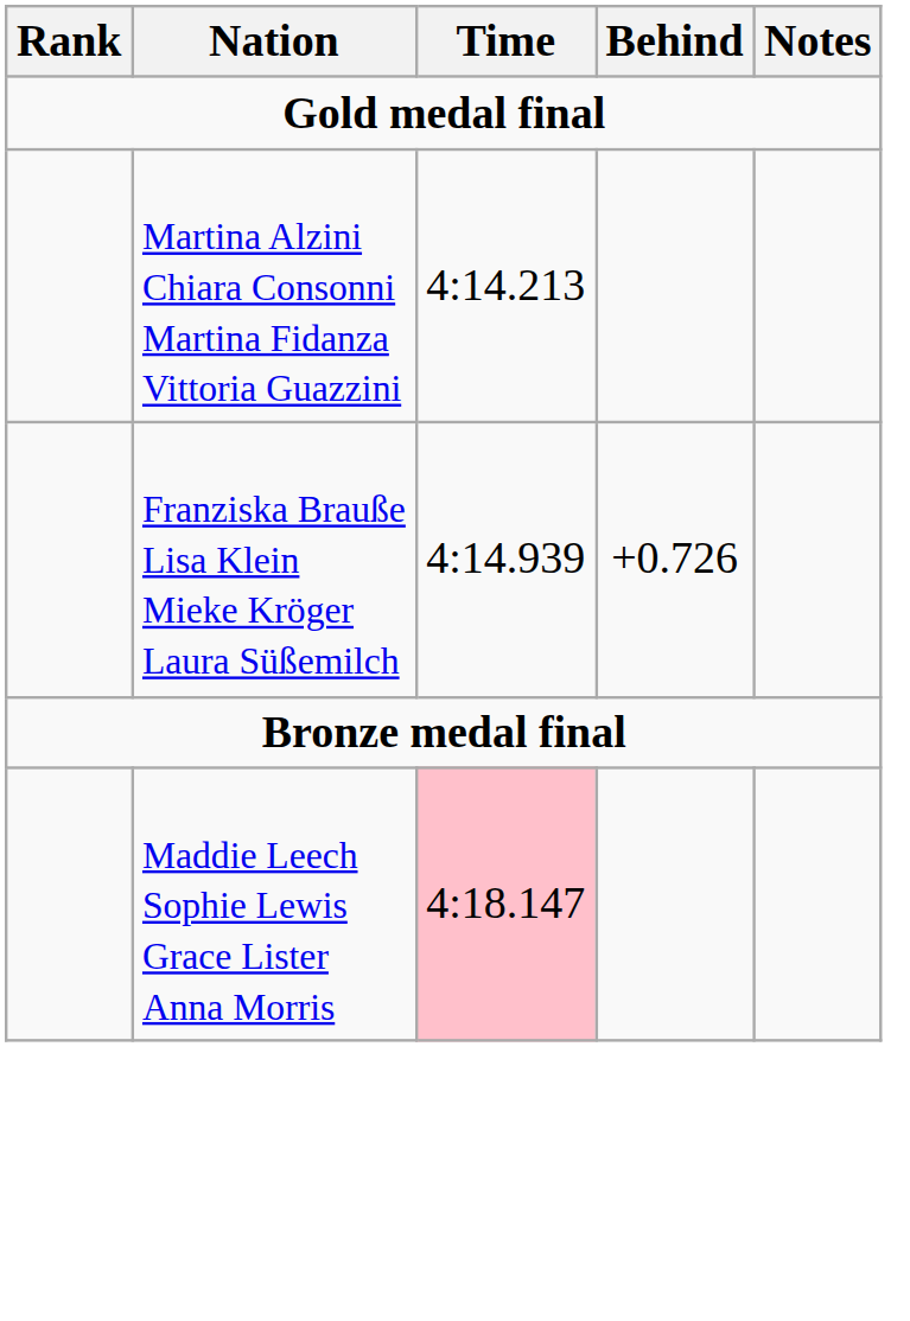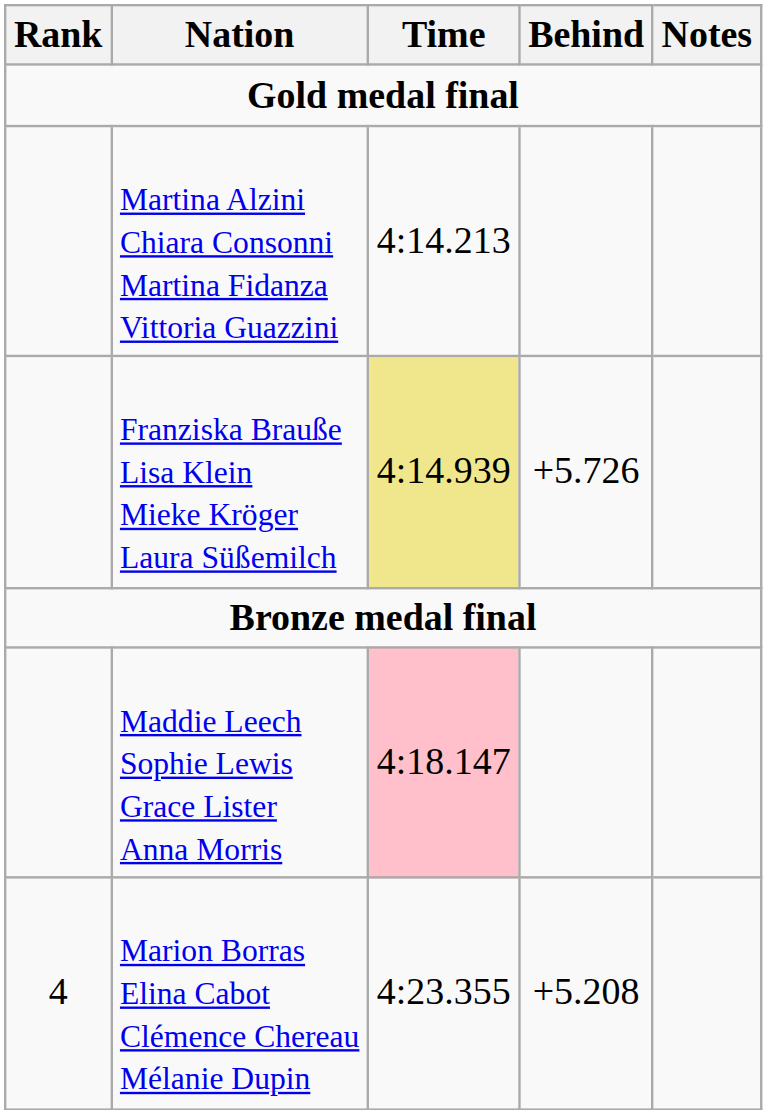Franziska Brauße Lisa Klein Mieke Kröger Laura Süßemilch | Time: no background -> khaki background
Franziska Brauße Lisa Klein Mieke Kröger Laura Süßemilch | Behind: +0.726 -> +5.726
+ row: 4 | Marion Borras Elina Cabot Clémence Chereau Mélanie Dupin | 4:23.355 | +5.208
